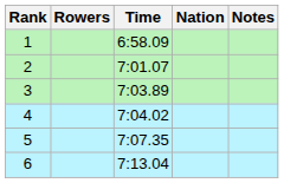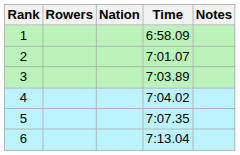columns swapped: Nation <-> Time
